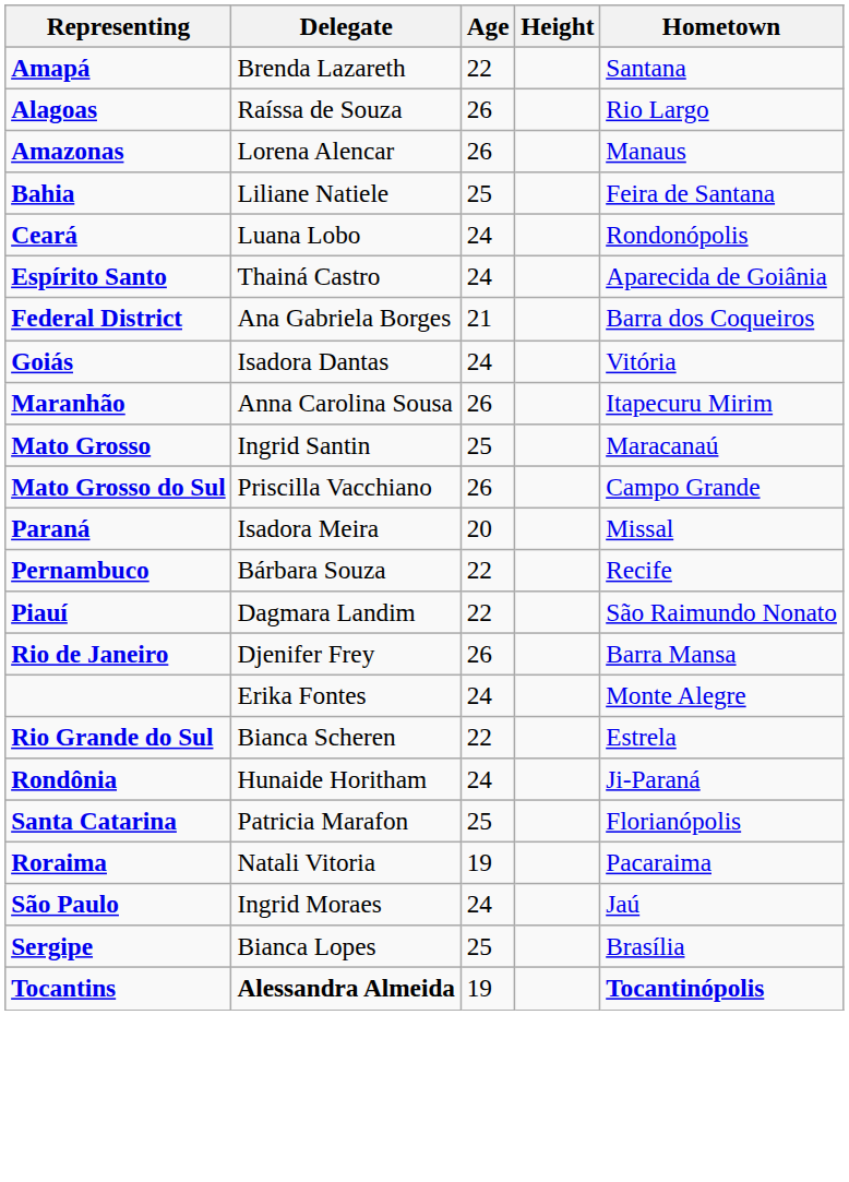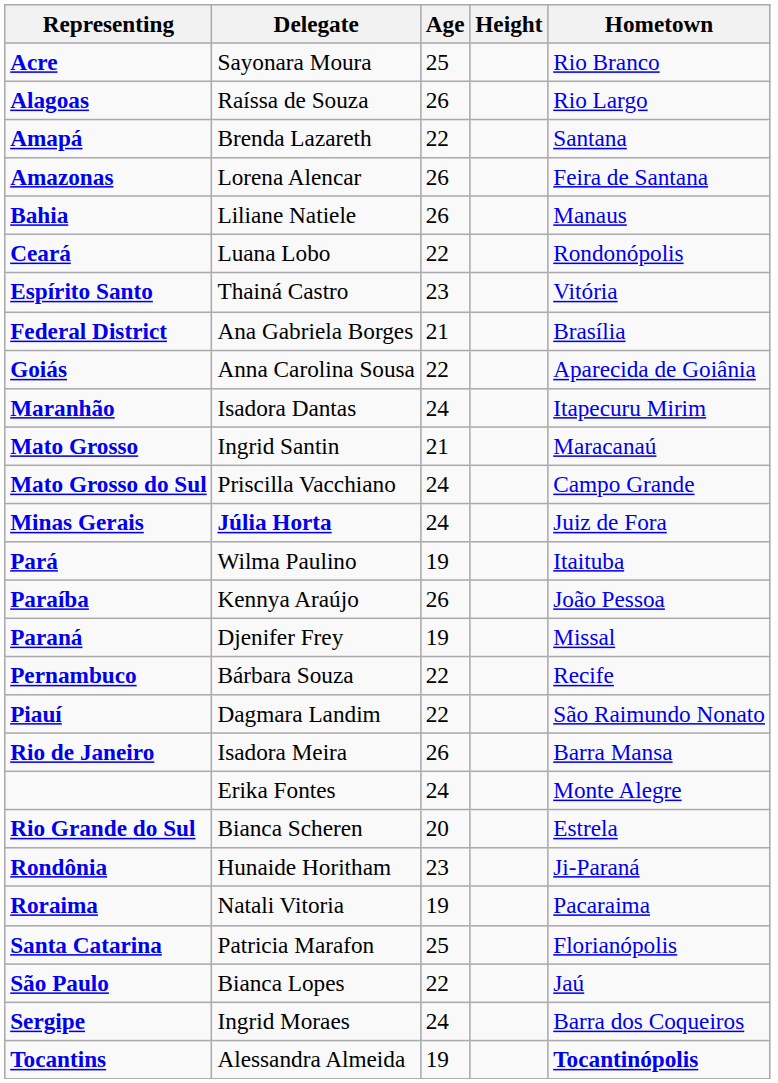+ row: Acre | Sayonara Moura | 25 | Rio Branco
rows swapped: Alagoas <-> Amapá
Amazonas | Hometown: Manaus -> Feira de Santana
Bahia | Age: 25 -> 26
Bahia | Hometown: Feira de Santana -> Manaus
Ceará | Age: 24 -> 22
Espírito Santo | Age: 24 -> 23
Espírito Santo | Hometown: Aparecida de Goiânia -> Vitória
Federal District | Hometown: Barra dos Coqueiros -> Brasília
Goiás | Delegate: Isadora Dantas -> Anna Carolina Sousa
Goiás | Age: 24 -> 22
Goiás | Hometown: Vitória -> Aparecida de Goiânia
Maranhão | Delegate: Anna Carolina Sousa -> Isadora Dantas
Maranhão | Age: 26 -> 24
Mato Grosso | Age: 25 -> 21
Mato Grosso do Sul | Age: 26 -> 24
+ row: Minas Gerais | Júlia Horta | 24 | Juiz de Fora
+ row: Pará | Wilma Paulino | 19 | Itaituba
+ row: Paraíba | Kennya Araújo | 26 | João Pessoa
Paraná | Delegate: Isadora Meira -> Djenifer Frey
Paraná | Age: 20 -> 19
Rio de Janeiro | Delegate: Djenifer Frey -> Isadora Meira
Rio Grande do Sul | Age: 22 -> 20
Rondônia | Age: 24 -> 23
rows swapped: Roraima <-> Santa Catarina
São Paulo | Delegate: Ingrid Moraes -> Bianca Lopes
São Paulo | Age: 24 -> 22
Sergipe | Delegate: Bianca Lopes -> Ingrid Moraes
Sergipe | Age: 25 -> 24
Sergipe | Hometown: Brasília -> Barra dos Coqueiros
Tocantins | Delegate: bold -> normal
